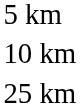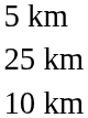rows swapped: 10 km <-> 25 km
